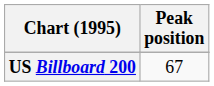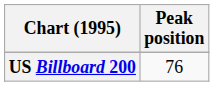US Billboard 200 | Peak position: 67 -> 76
